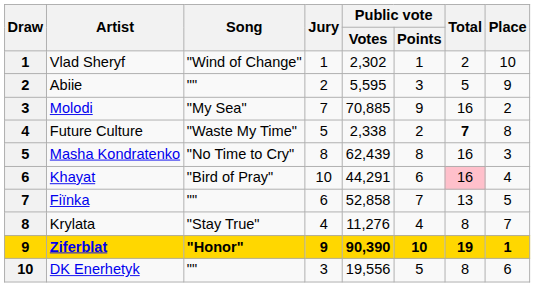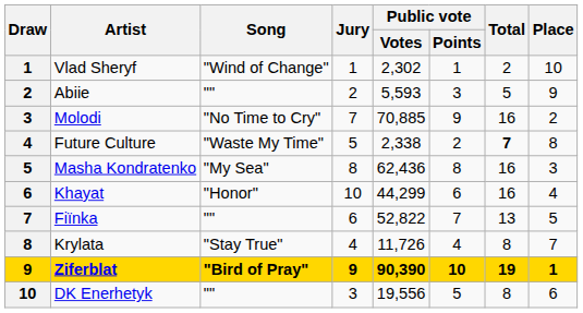Abiie | Public vote / Votes: 5,595 -> 5,593
Molodi | Song: "My Sea" -> "No Time to Cry"
Masha Kondratenko | Song: "No Time to Cry" -> "My Sea"
Masha Kondratenko | Public vote / Votes: 62,439 -> 62,436
Khayat | Song: "Bird of Pray" -> "Honor"
Khayat | Public vote / Votes: 44,291 -> 44,299
Khayat | Total: pink background -> no background
Fiїnka | Public vote / Votes: 52,858 -> 52,822
Krylata | Public vote / Votes: 11,276 -> 11,726
Ziferblat | Song: "Honor" -> "Bird of Pray"
